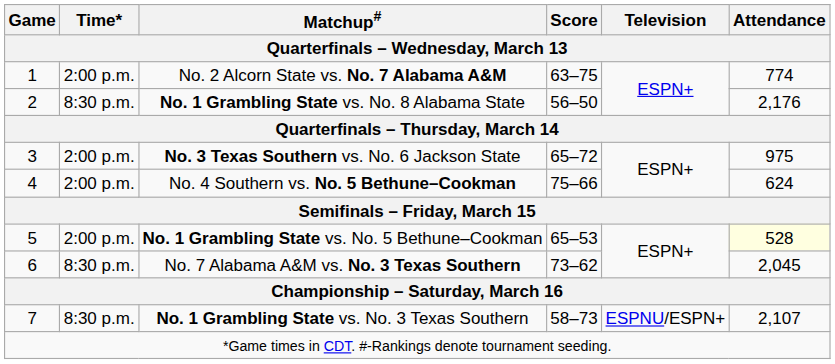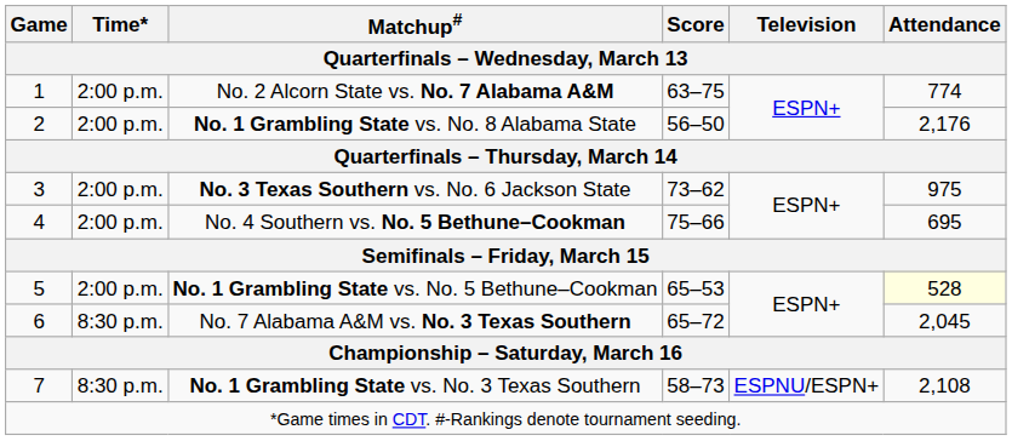No. 1 Grambling State vs. No. 8 Alabama State | Time*: 8:30 p.m. -> 2:00 p.m.
No. 3 Texas Southern vs. No. 6 Jackson State | Score: 65–72 -> 73–62
No. 4 Southern vs. No. 5 Bethune–Cookman | Attendance: 624 -> 695
No. 7 Alabama A&M vs. No. 3 Texas Southern | Score: 73–62 -> 65–72
No. 1 Grambling State vs. No. 3 Texas Southern | Attendance: 2,107 -> 2,108
